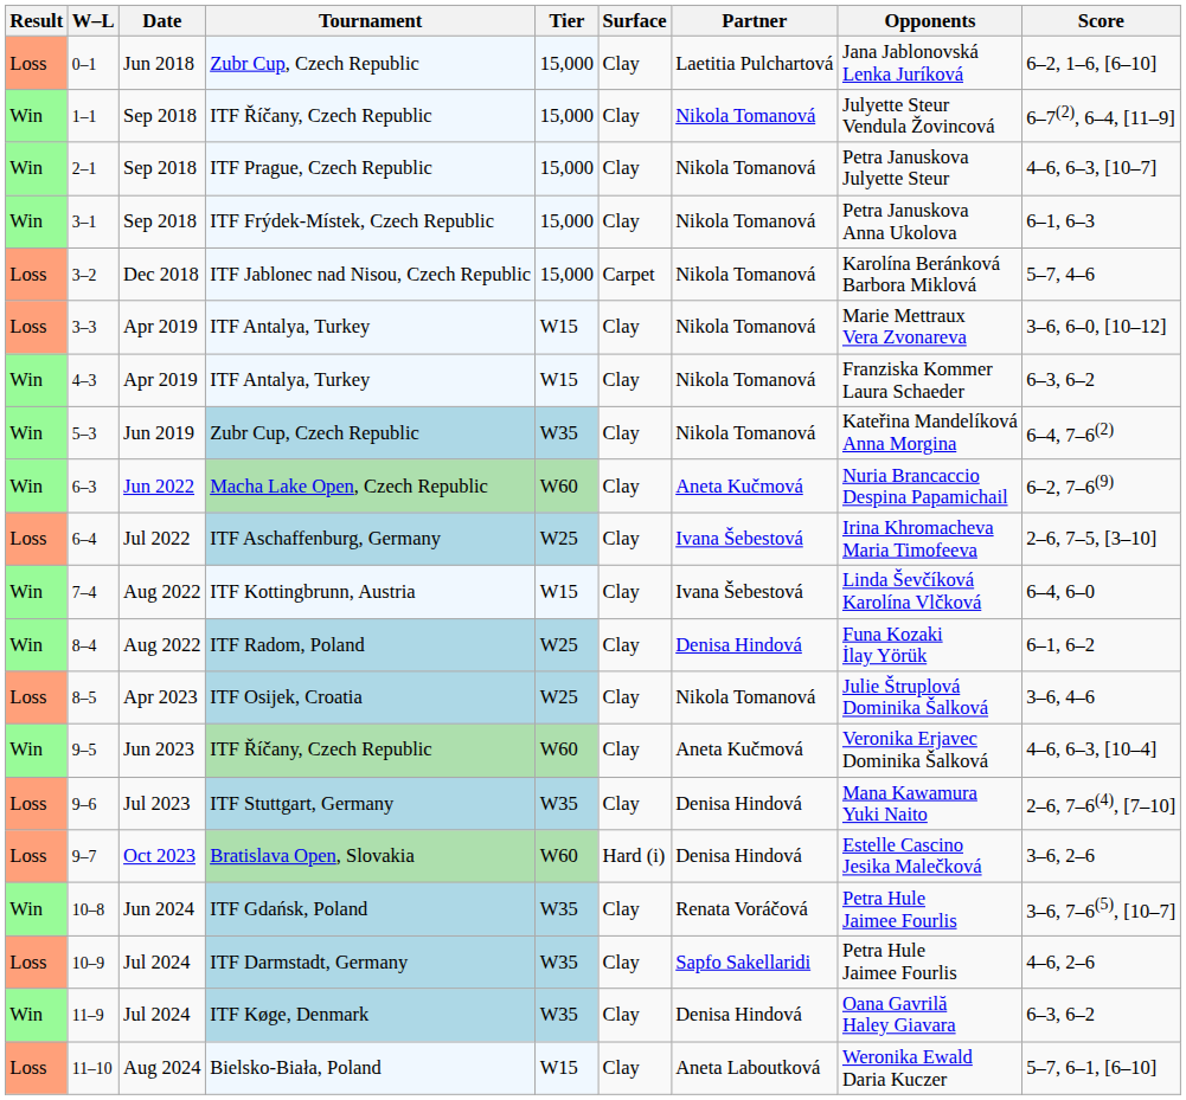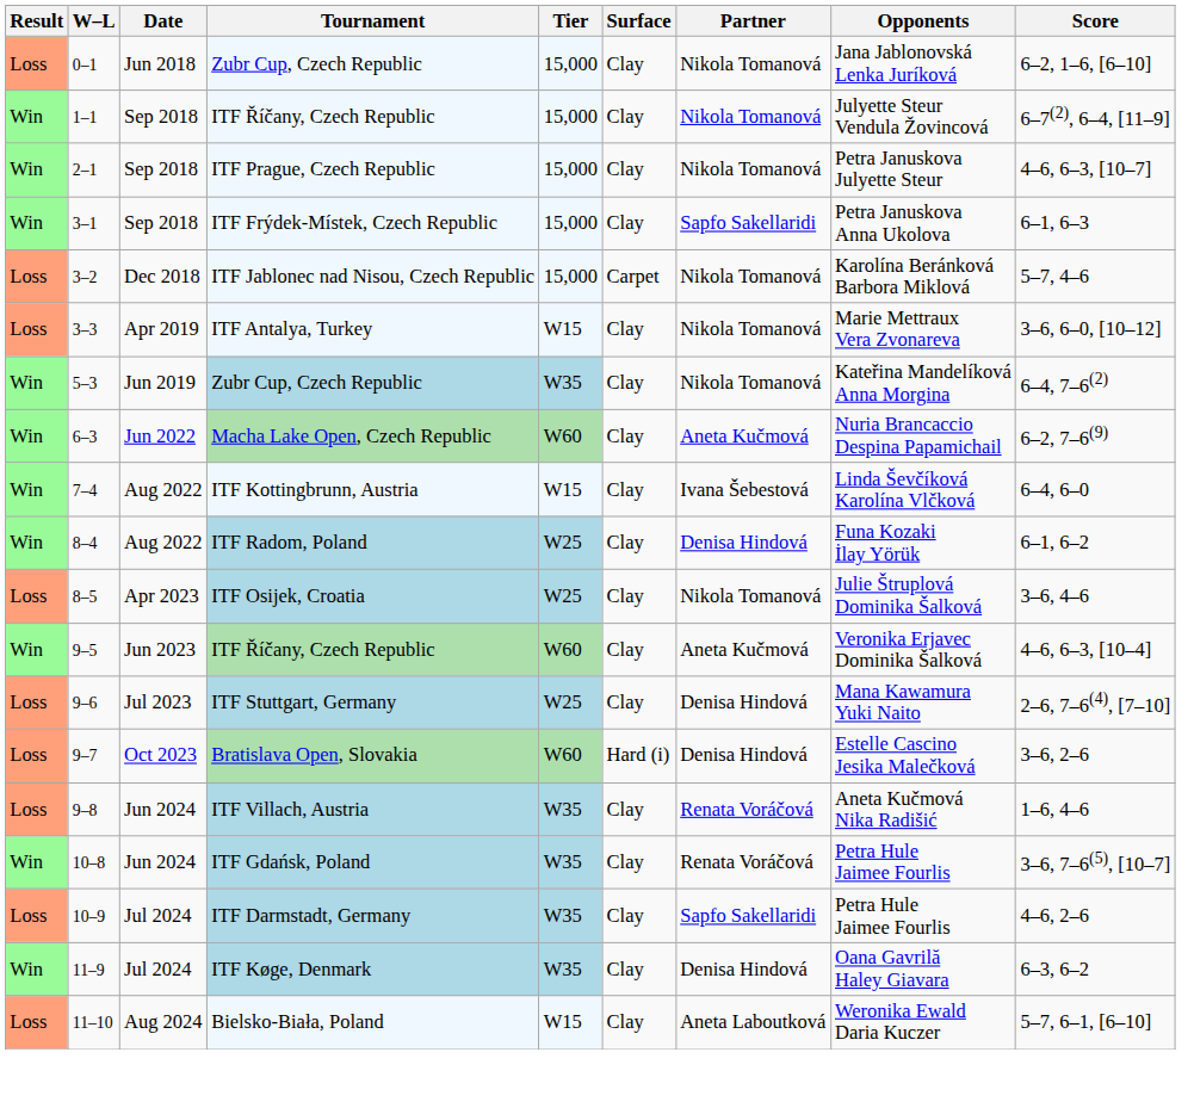0–1 | Partner: Laetitia Pulchartová -> Nikola Tomanová
3–1 | Partner: Nikola Tomanová -> Sapfo Sakellaridi
- row: Win | 4–3 | Apr 2019 | ITF Antalya, Turkey | W15 | Clay | Nikola Tomanová | Franziska Kommer Laura Schaeder | 6–3, 6–2
- row: Loss | 6–4 | Jul 2022 | ITF Aschaffenburg, Germany | W25 | Clay | Ivana Šebestová | Irina Khromacheva Maria Timofeeva | 2–6, 7–5, [3–10]
9–6 | Tier: W35 -> W25
+ row: Loss | 9–8 | Jun 2024 | ITF Villach, Austria | W35 | Clay | Renata Voráčová | Aneta Kučmová Nika Radišić | 1–6, 4–6
